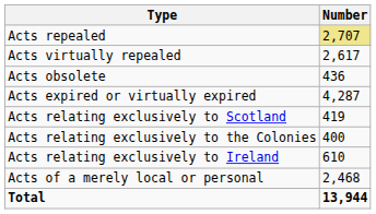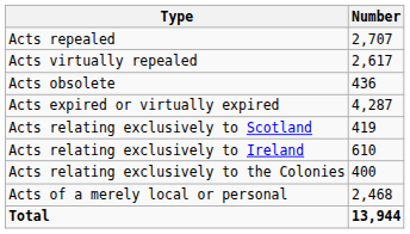Acts repealed | Number: khaki background -> no background
rows swapped: Acts relating exclusively to Ireland <-> Acts relating exclusively to the Colonies
